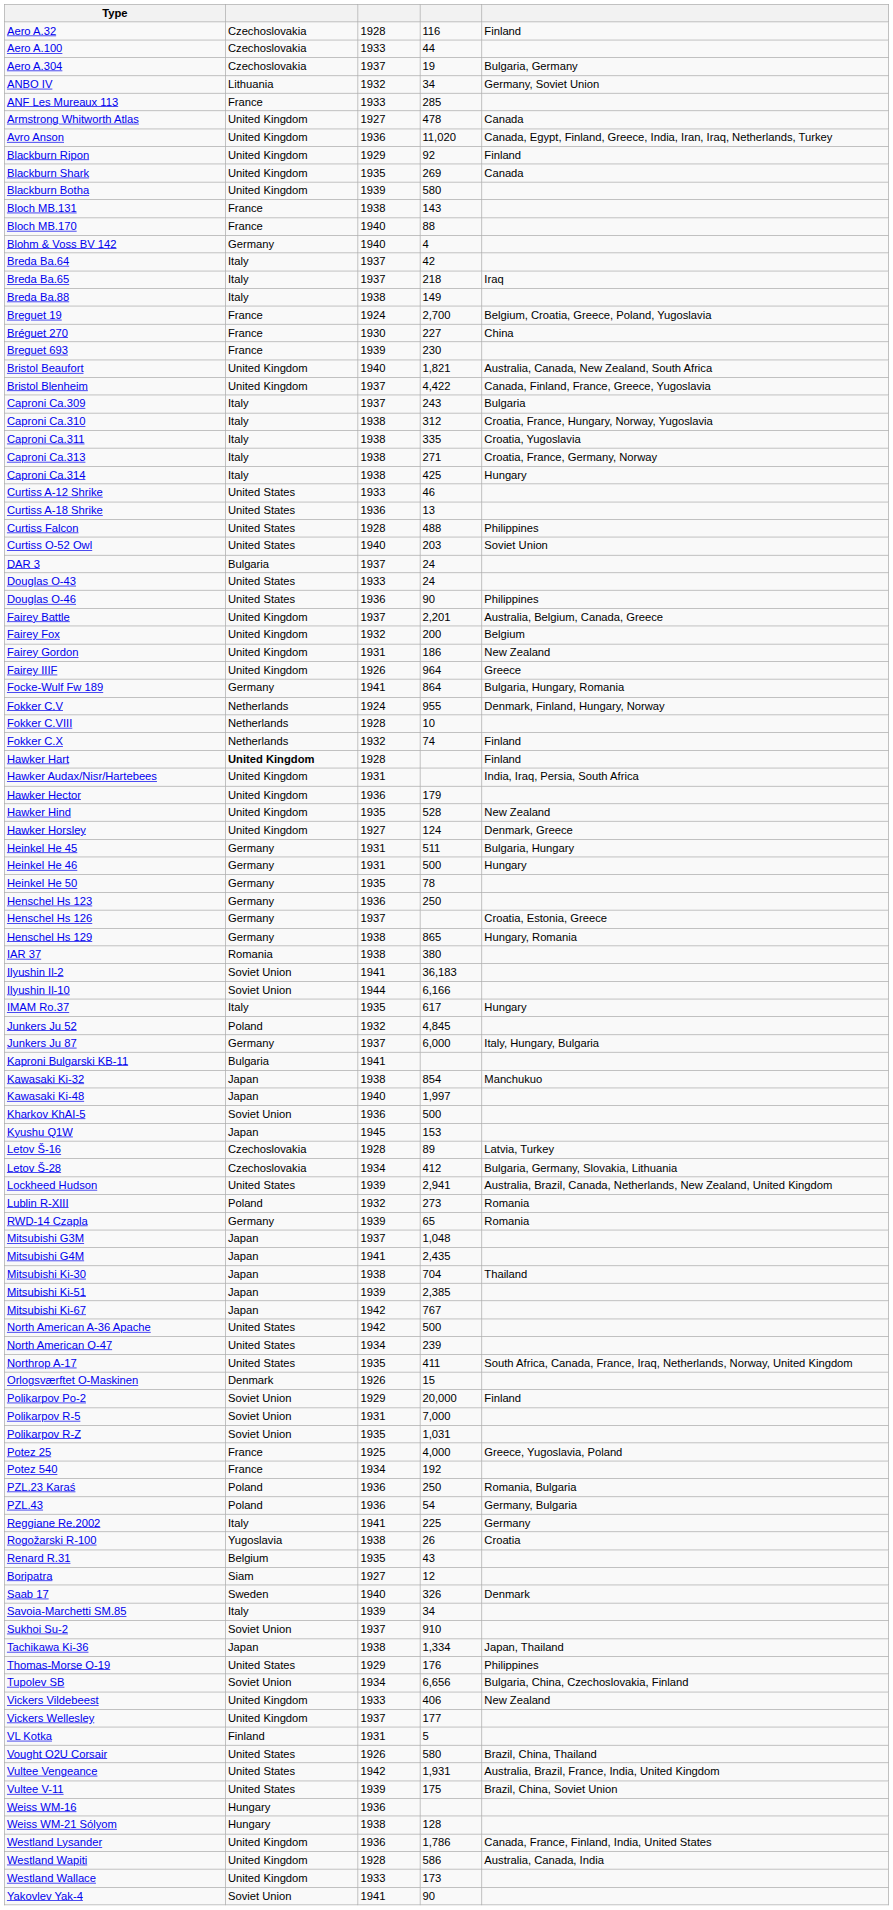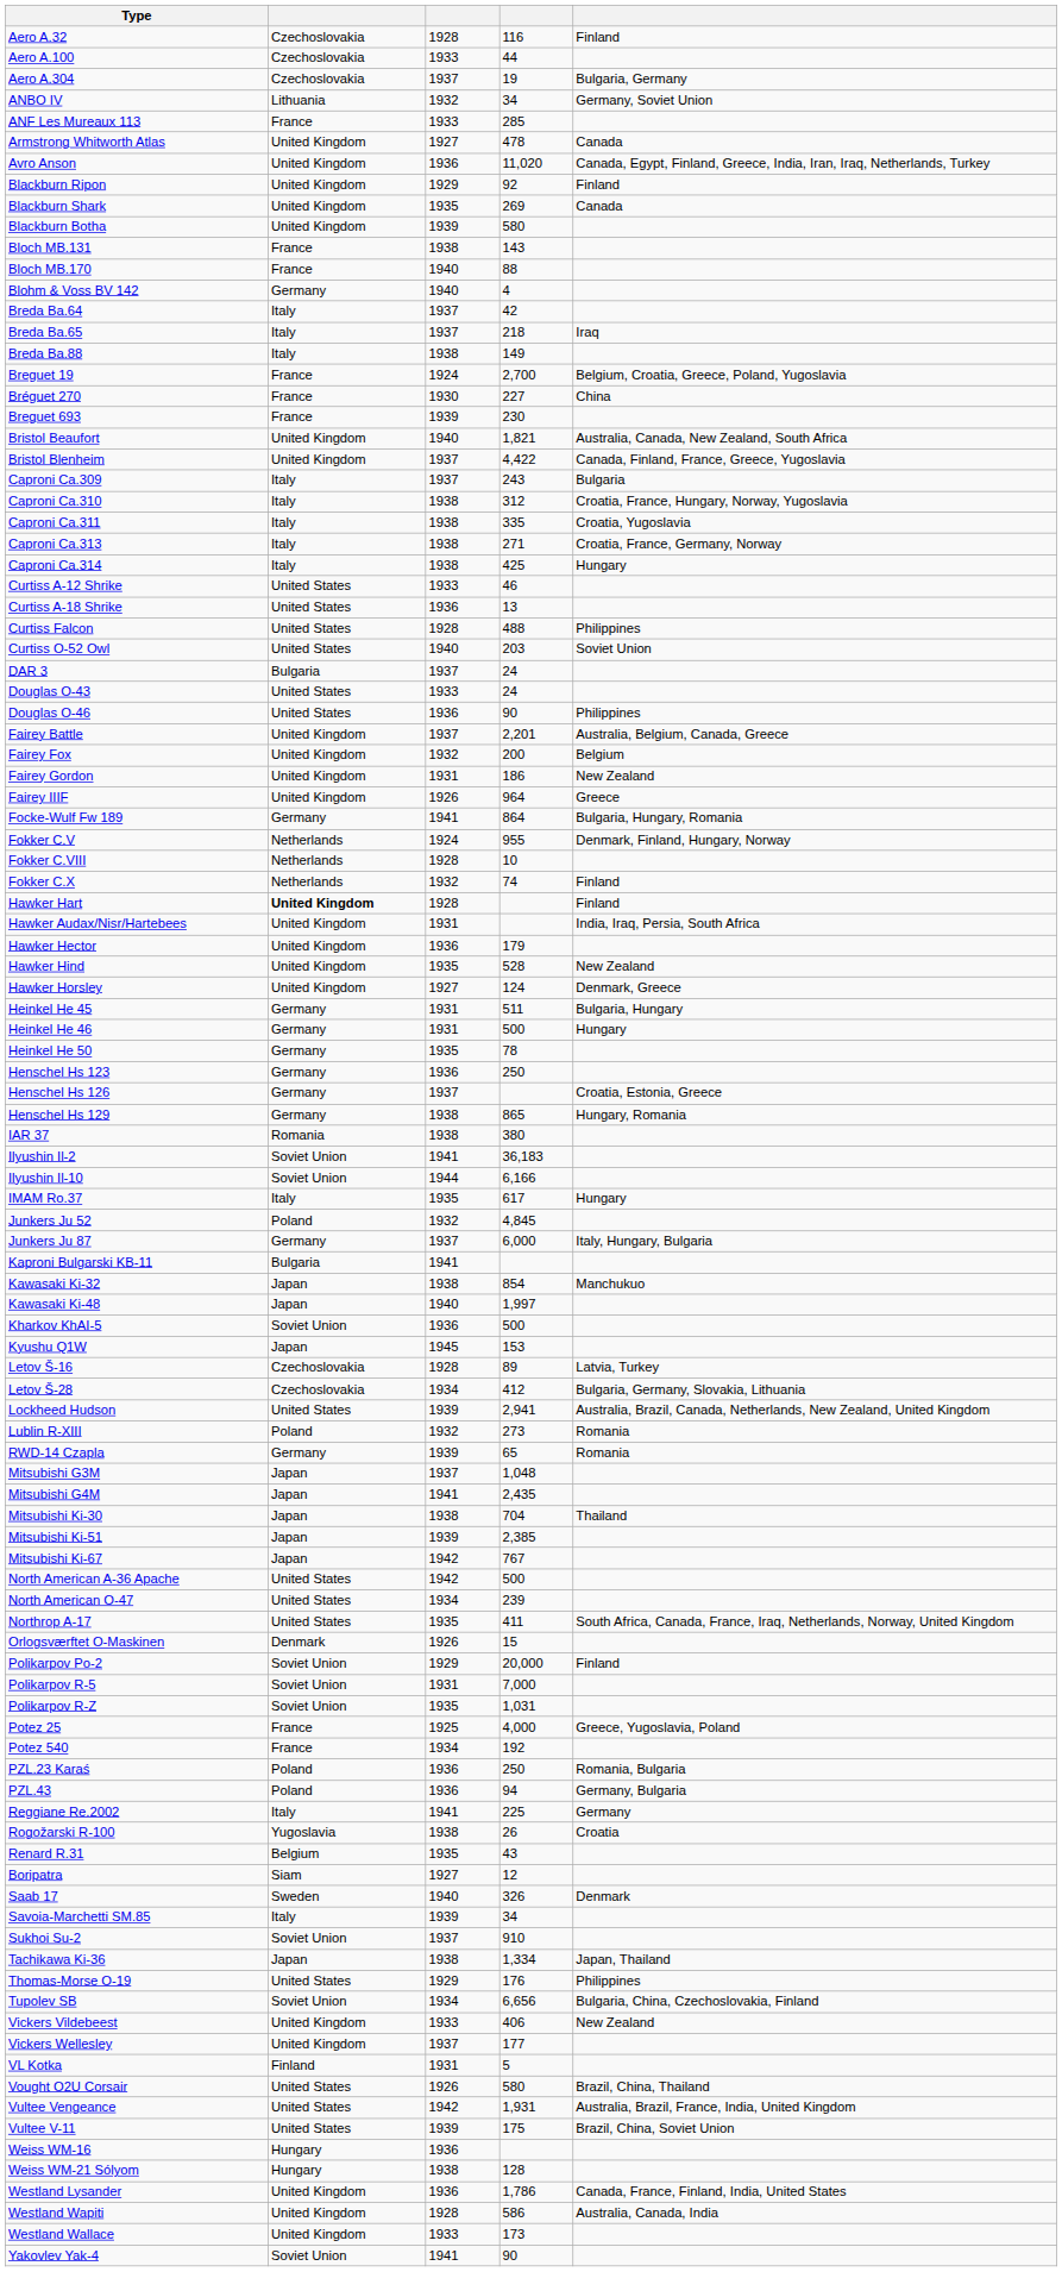PZL.43 | column 4: 54 -> 94
